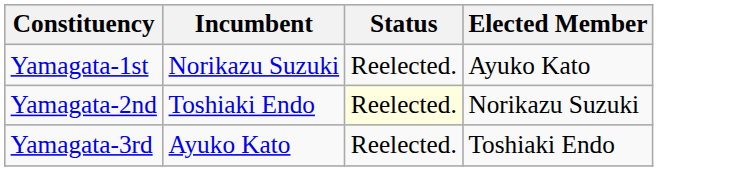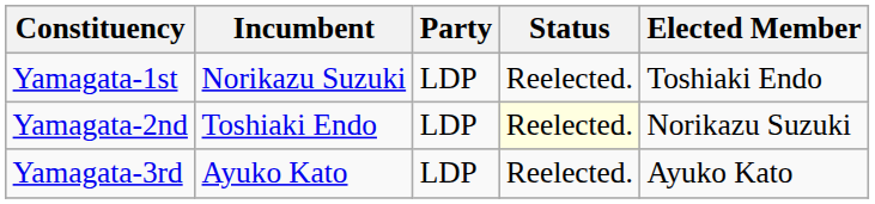+ column: Party | LDP | LDP | LDP
Yamagata-1st | Elected Member: Ayuko Kato -> Toshiaki Endo
Yamagata-3rd | Elected Member: Toshiaki Endo -> Ayuko Kato
